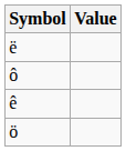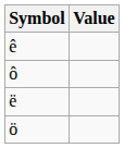rows swapped: ê <-> ë
